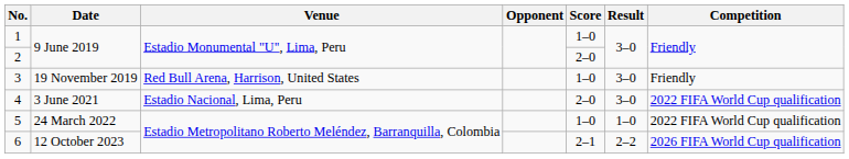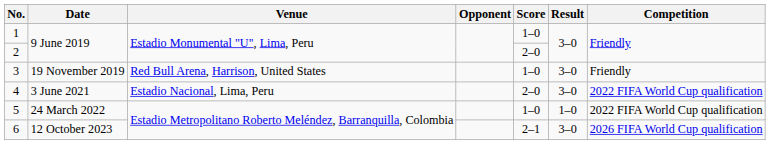6 | Result: 2–2 -> 3–0
